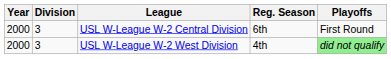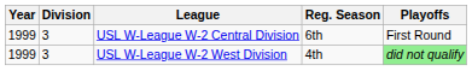USL W-League W-2 Central Division | Year: 2000 -> 1999
USL W-League W-2 West Division | Year: 2000 -> 1999
